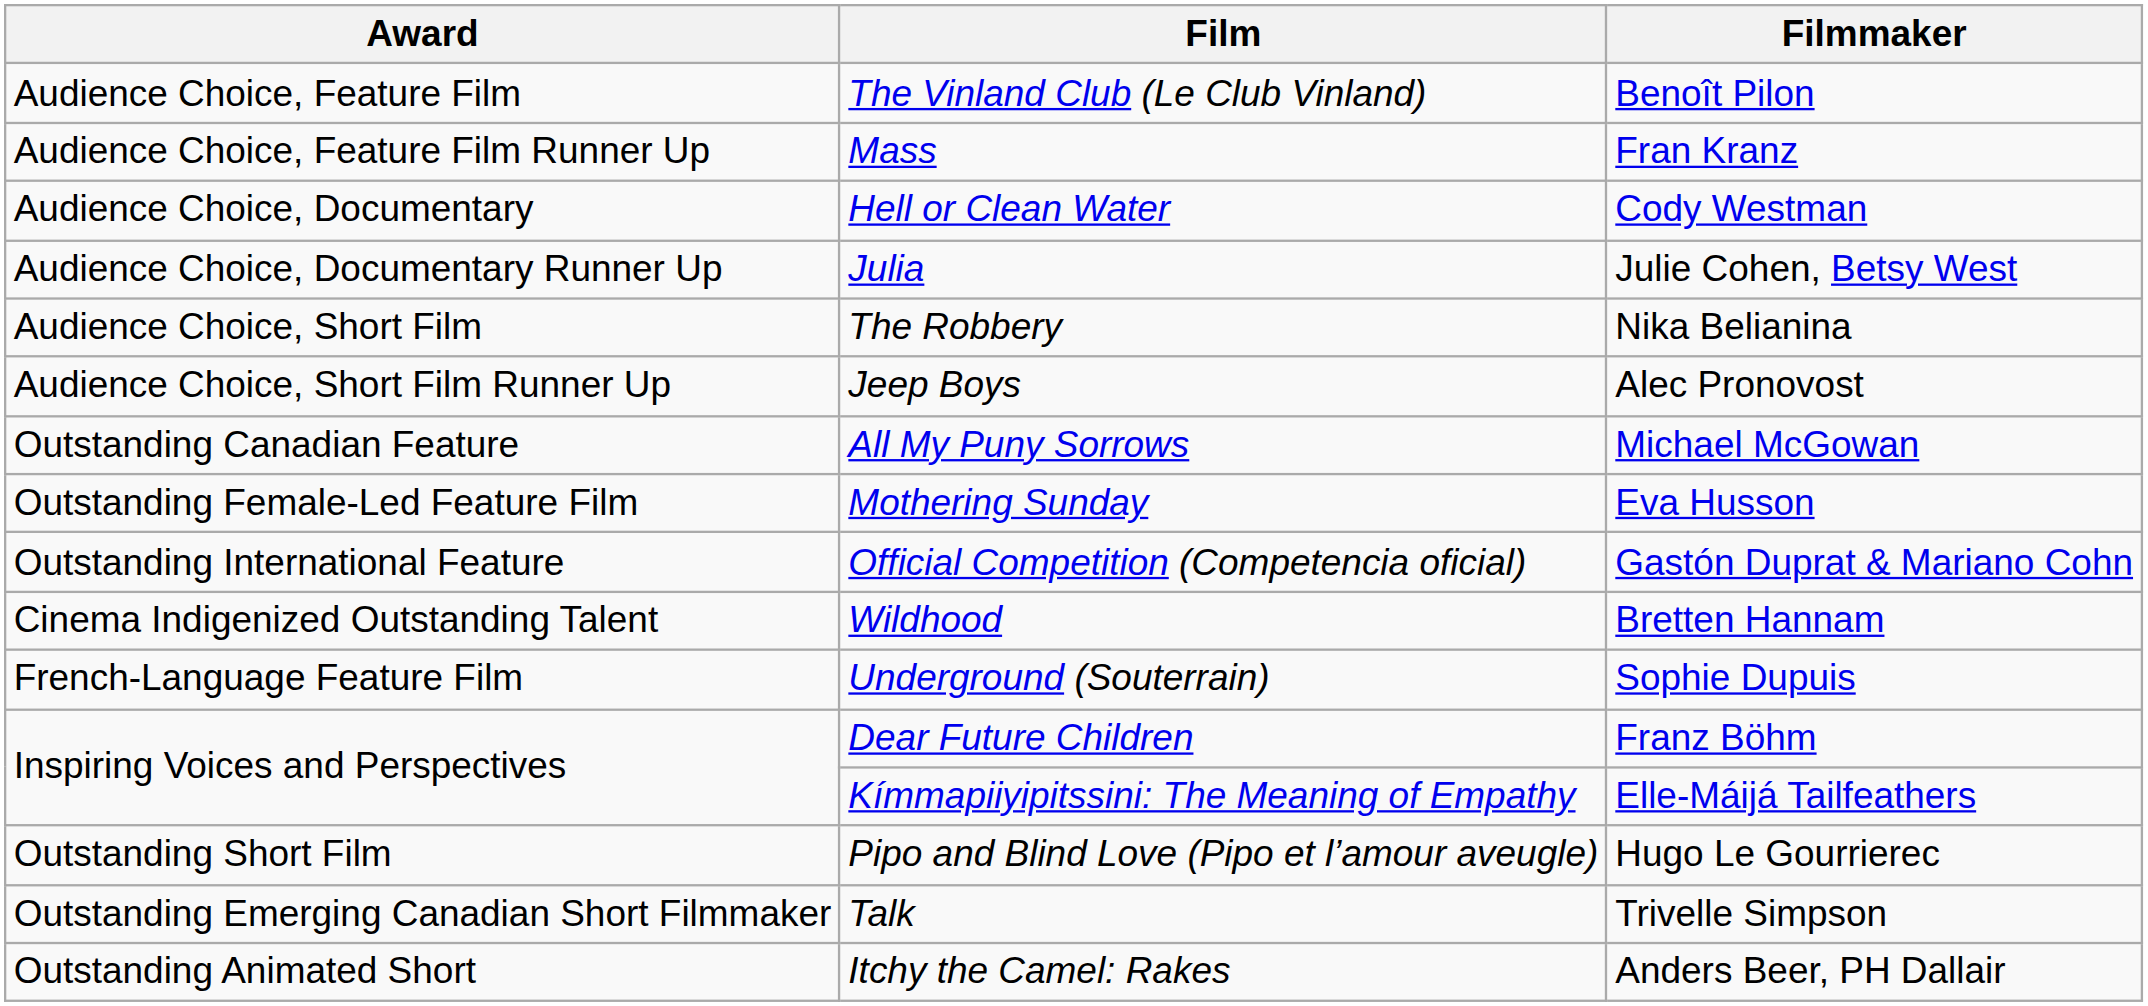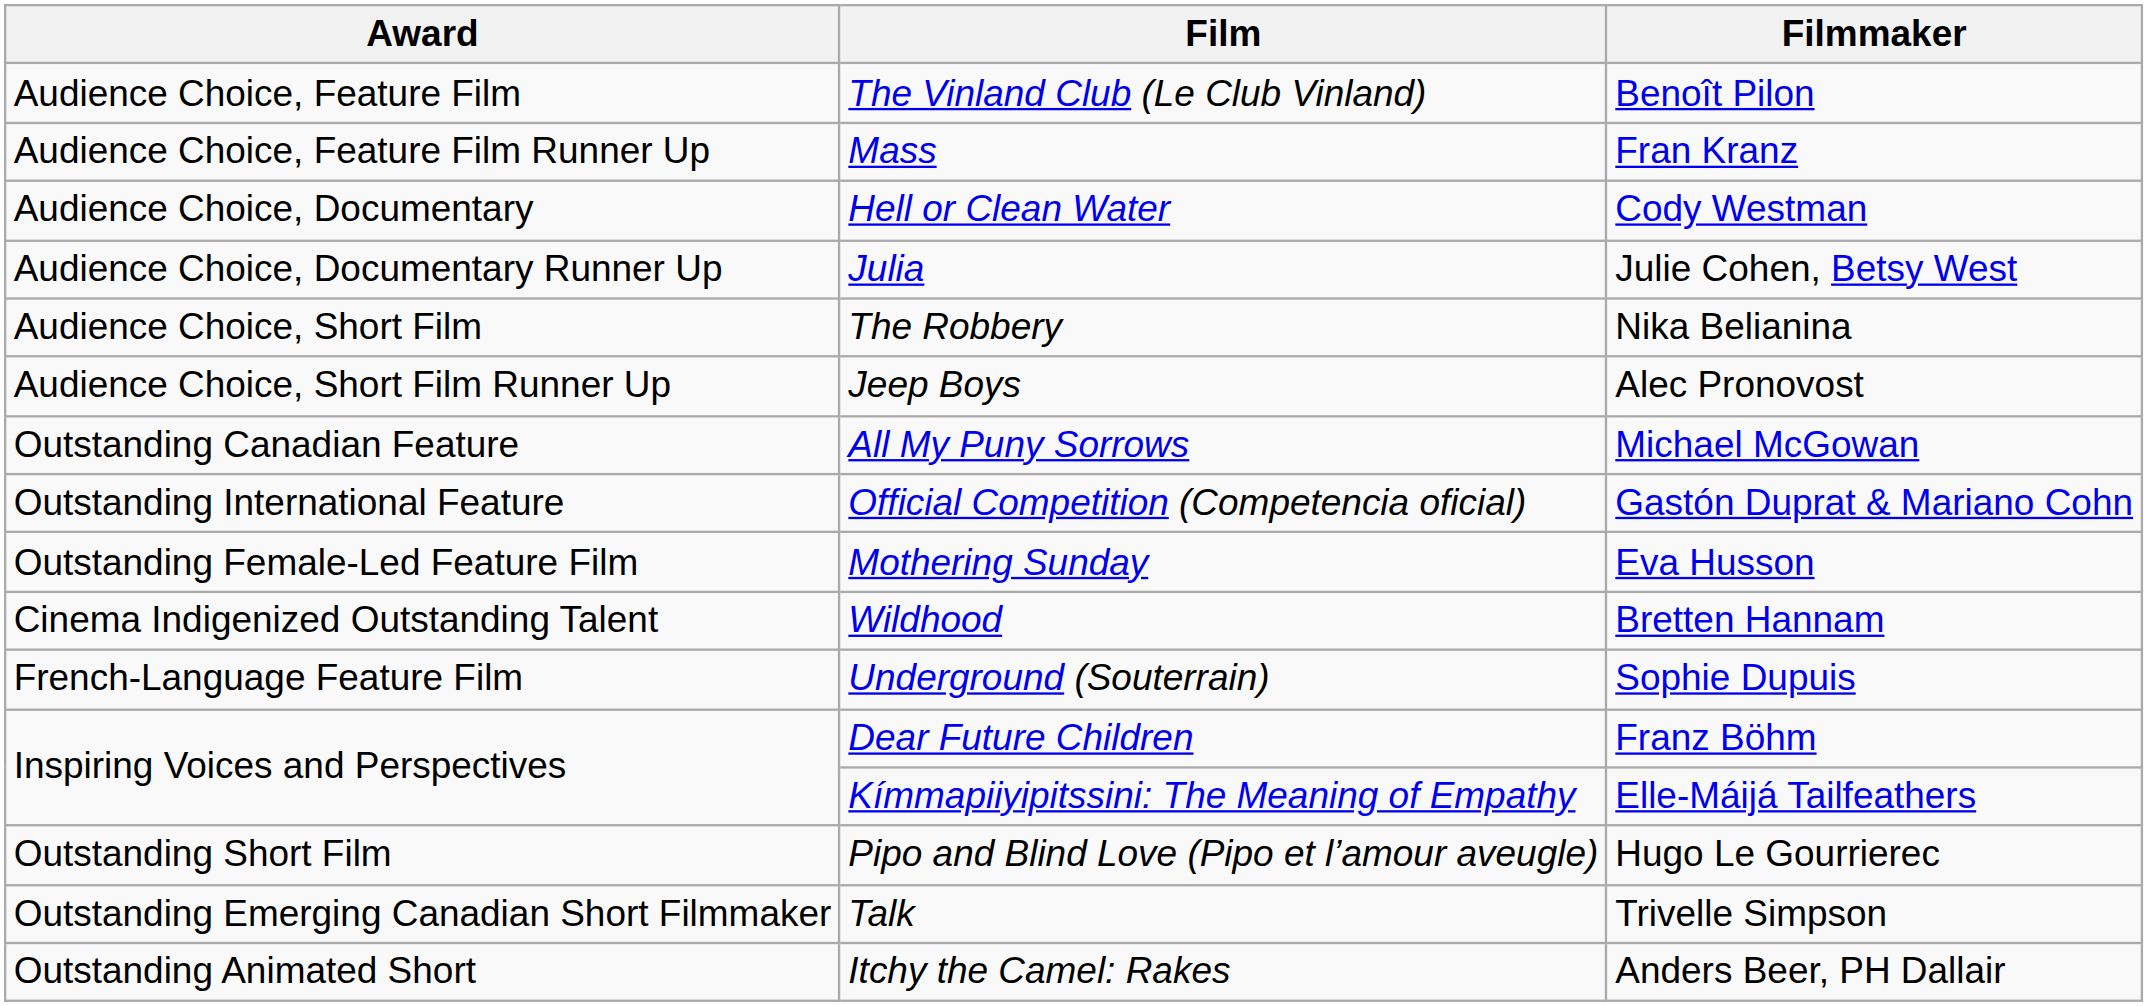rows swapped: Official Competition (Competencia oficial) <-> Mothering Sunday
